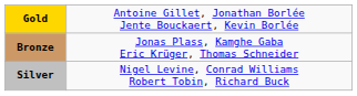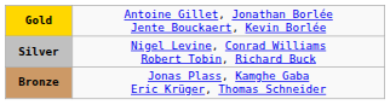rows swapped: Silver <-> Bronze
